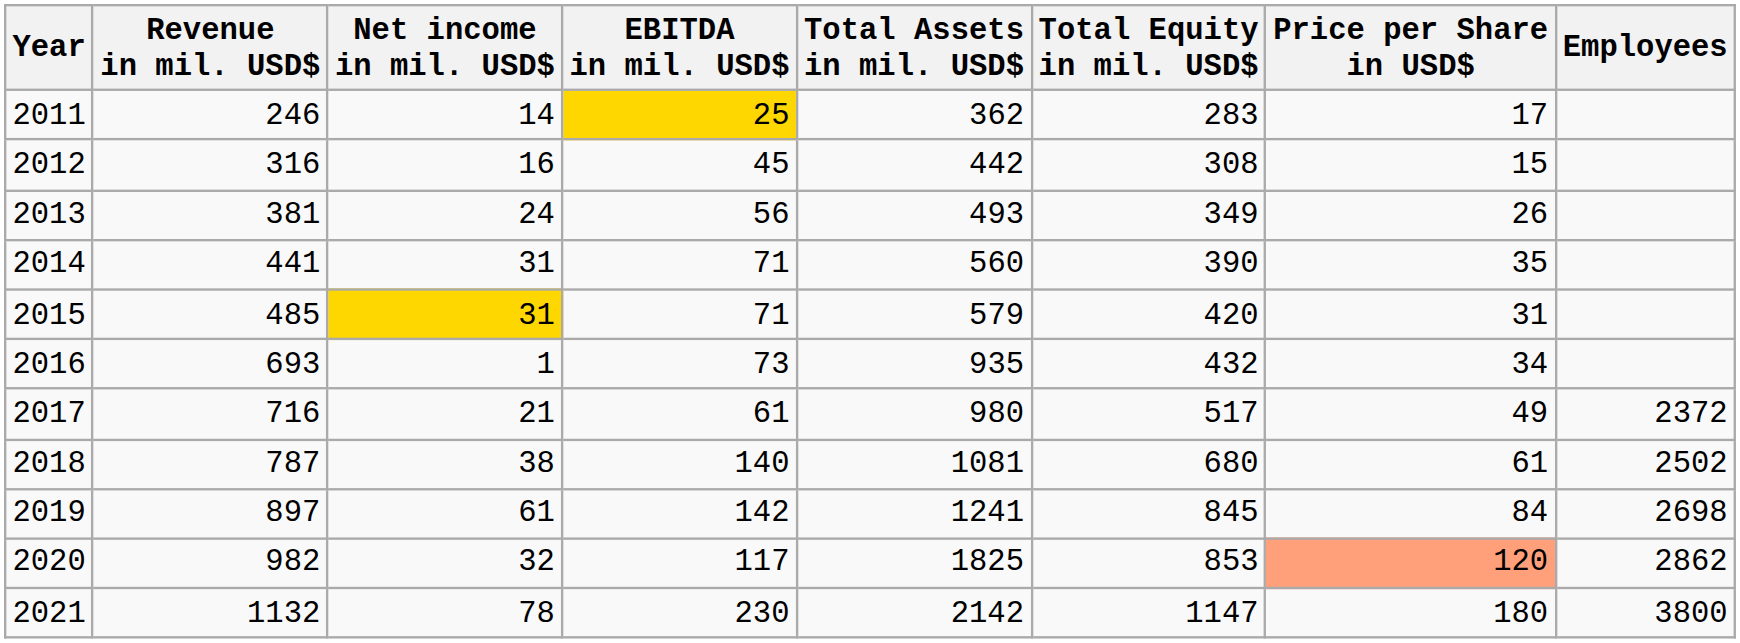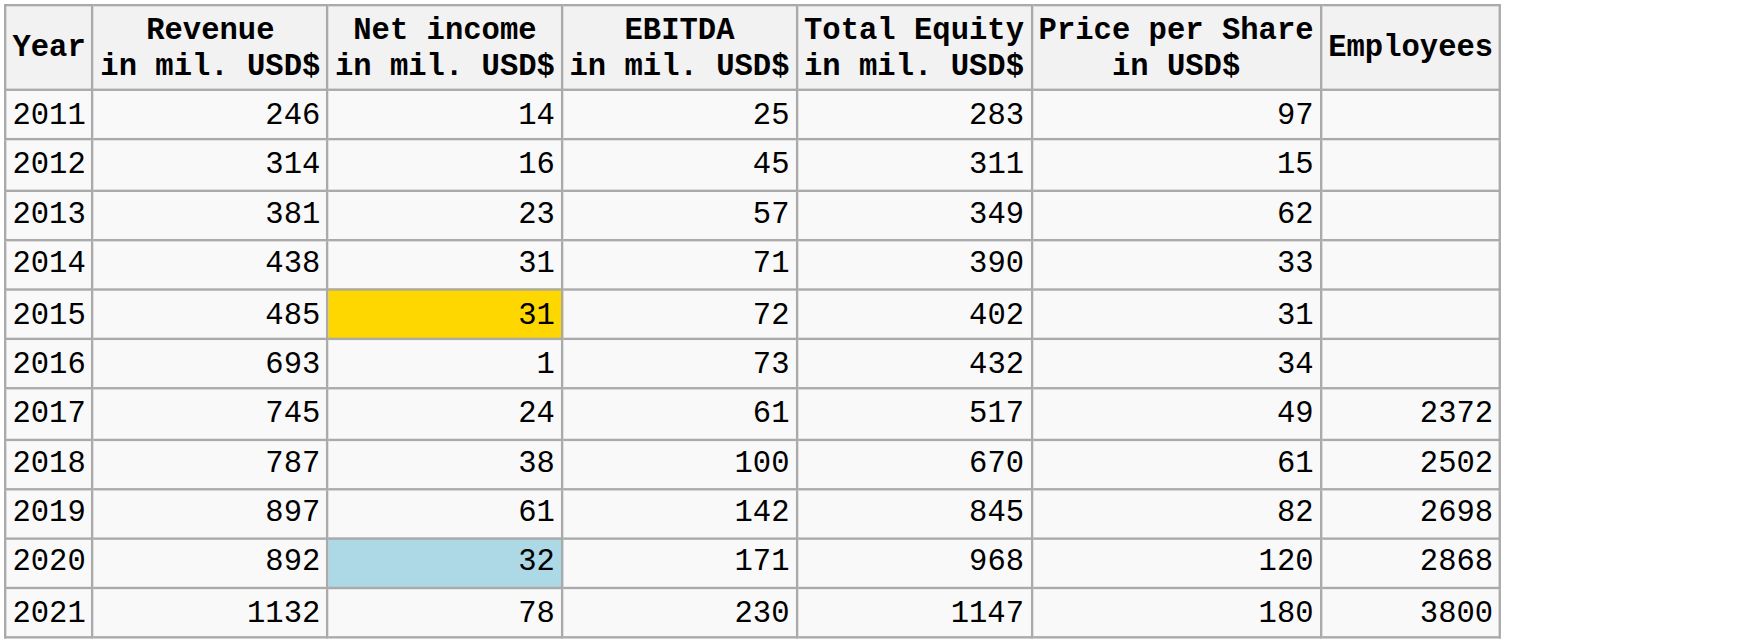- column: Total Assets in mil. USD$ | 362 | 442 | 493 | 560 | 579 | 935 | 980 | 1081 | 1241 | 1825 | 2142
2011 | EBITDA in mil. USD$: gold background -> no background
2011 | Price per Share in USD$: 17 -> 97
2012 | Revenue in mil. USD$: 316 -> 314
2012 | Total Equity in mil. USD$: 308 -> 311
2013 | Net income in mil. USD$: 24 -> 23
2013 | EBITDA in mil. USD$: 56 -> 57
2013 | Price per Share in USD$: 26 -> 62
2014 | Revenue in mil. USD$: 441 -> 438
2014 | Price per Share in USD$: 35 -> 33
2015 | EBITDA in mil. USD$: 71 -> 72
2015 | Total Equity in mil. USD$: 420 -> 402
2017 | Revenue in mil. USD$: 716 -> 745
2017 | Net income in mil. USD$: 21 -> 24
2018 | EBITDA in mil. USD$: 140 -> 100
2018 | Total Equity in mil. USD$: 680 -> 670
2019 | Price per Share in USD$: 84 -> 82
2020 | Revenue in mil. USD$: 982 -> 892
2020 | Net income in mil. USD$: no background -> lightblue background
2020 | EBITDA in mil. USD$: 117 -> 171
2020 | Total Equity in mil. USD$: 853 -> 968
2020 | Price per Share in USD$: lightsalmon background -> no background
2020 | Employees: 2862 -> 2868
